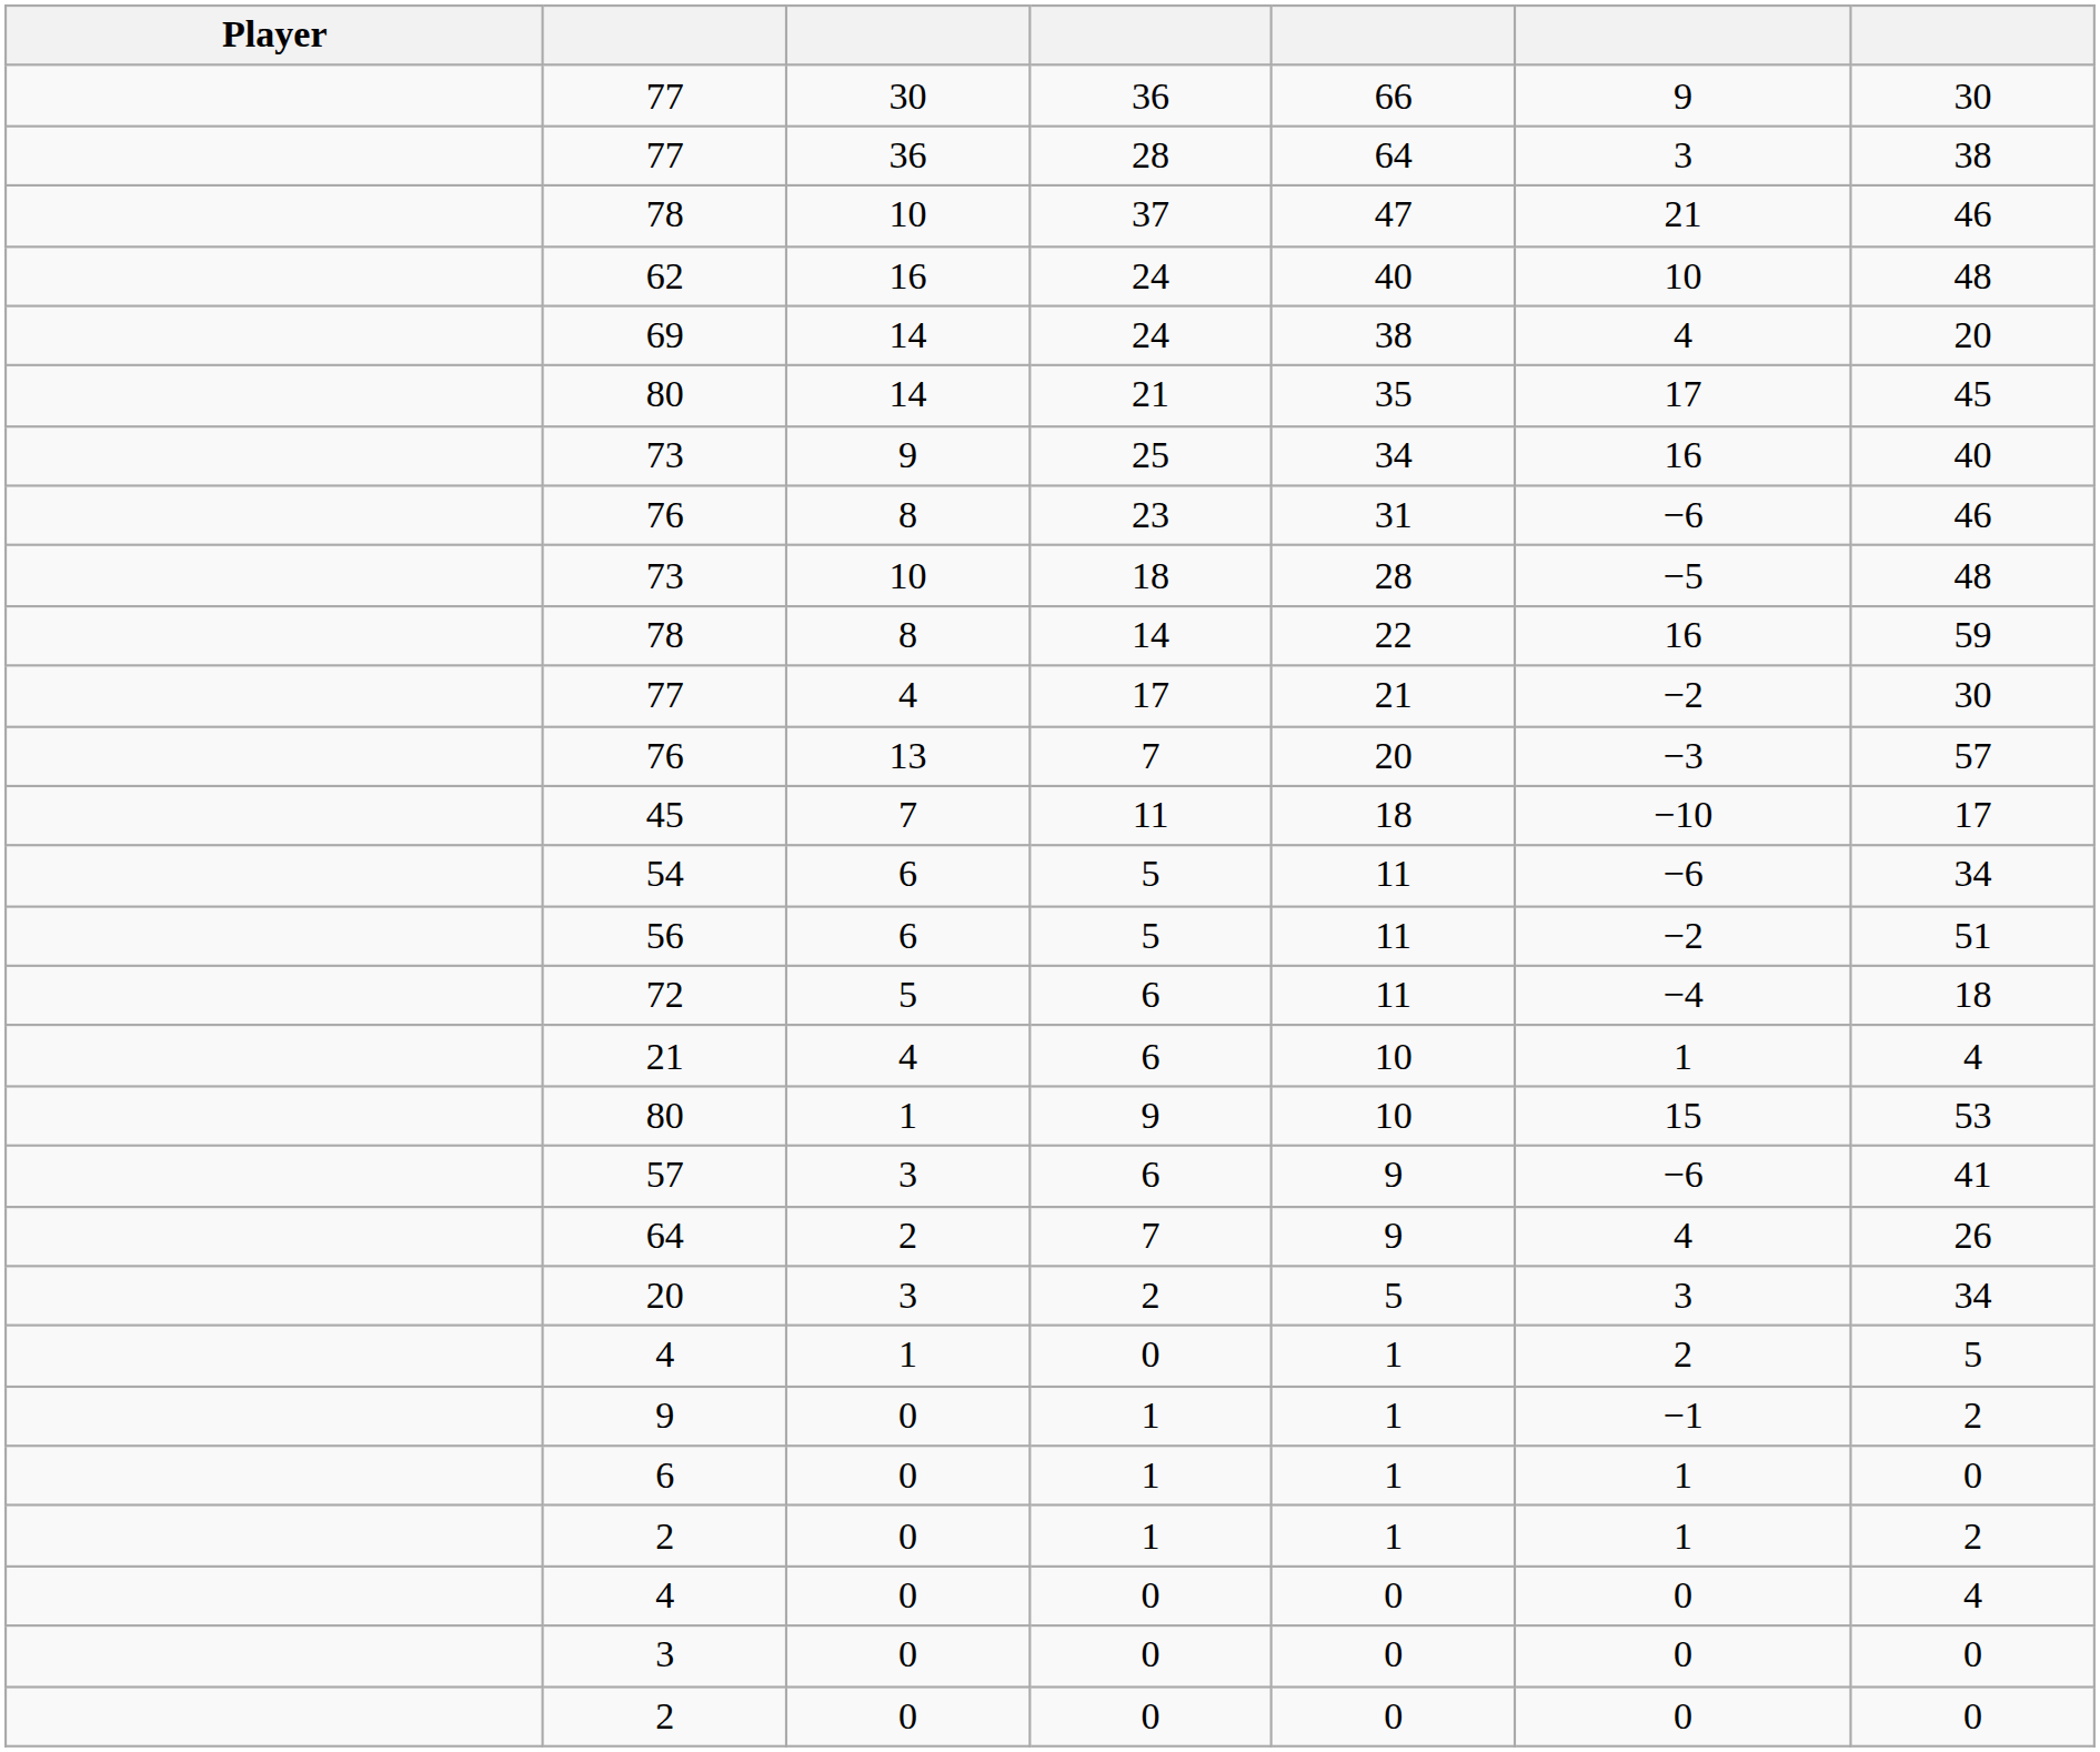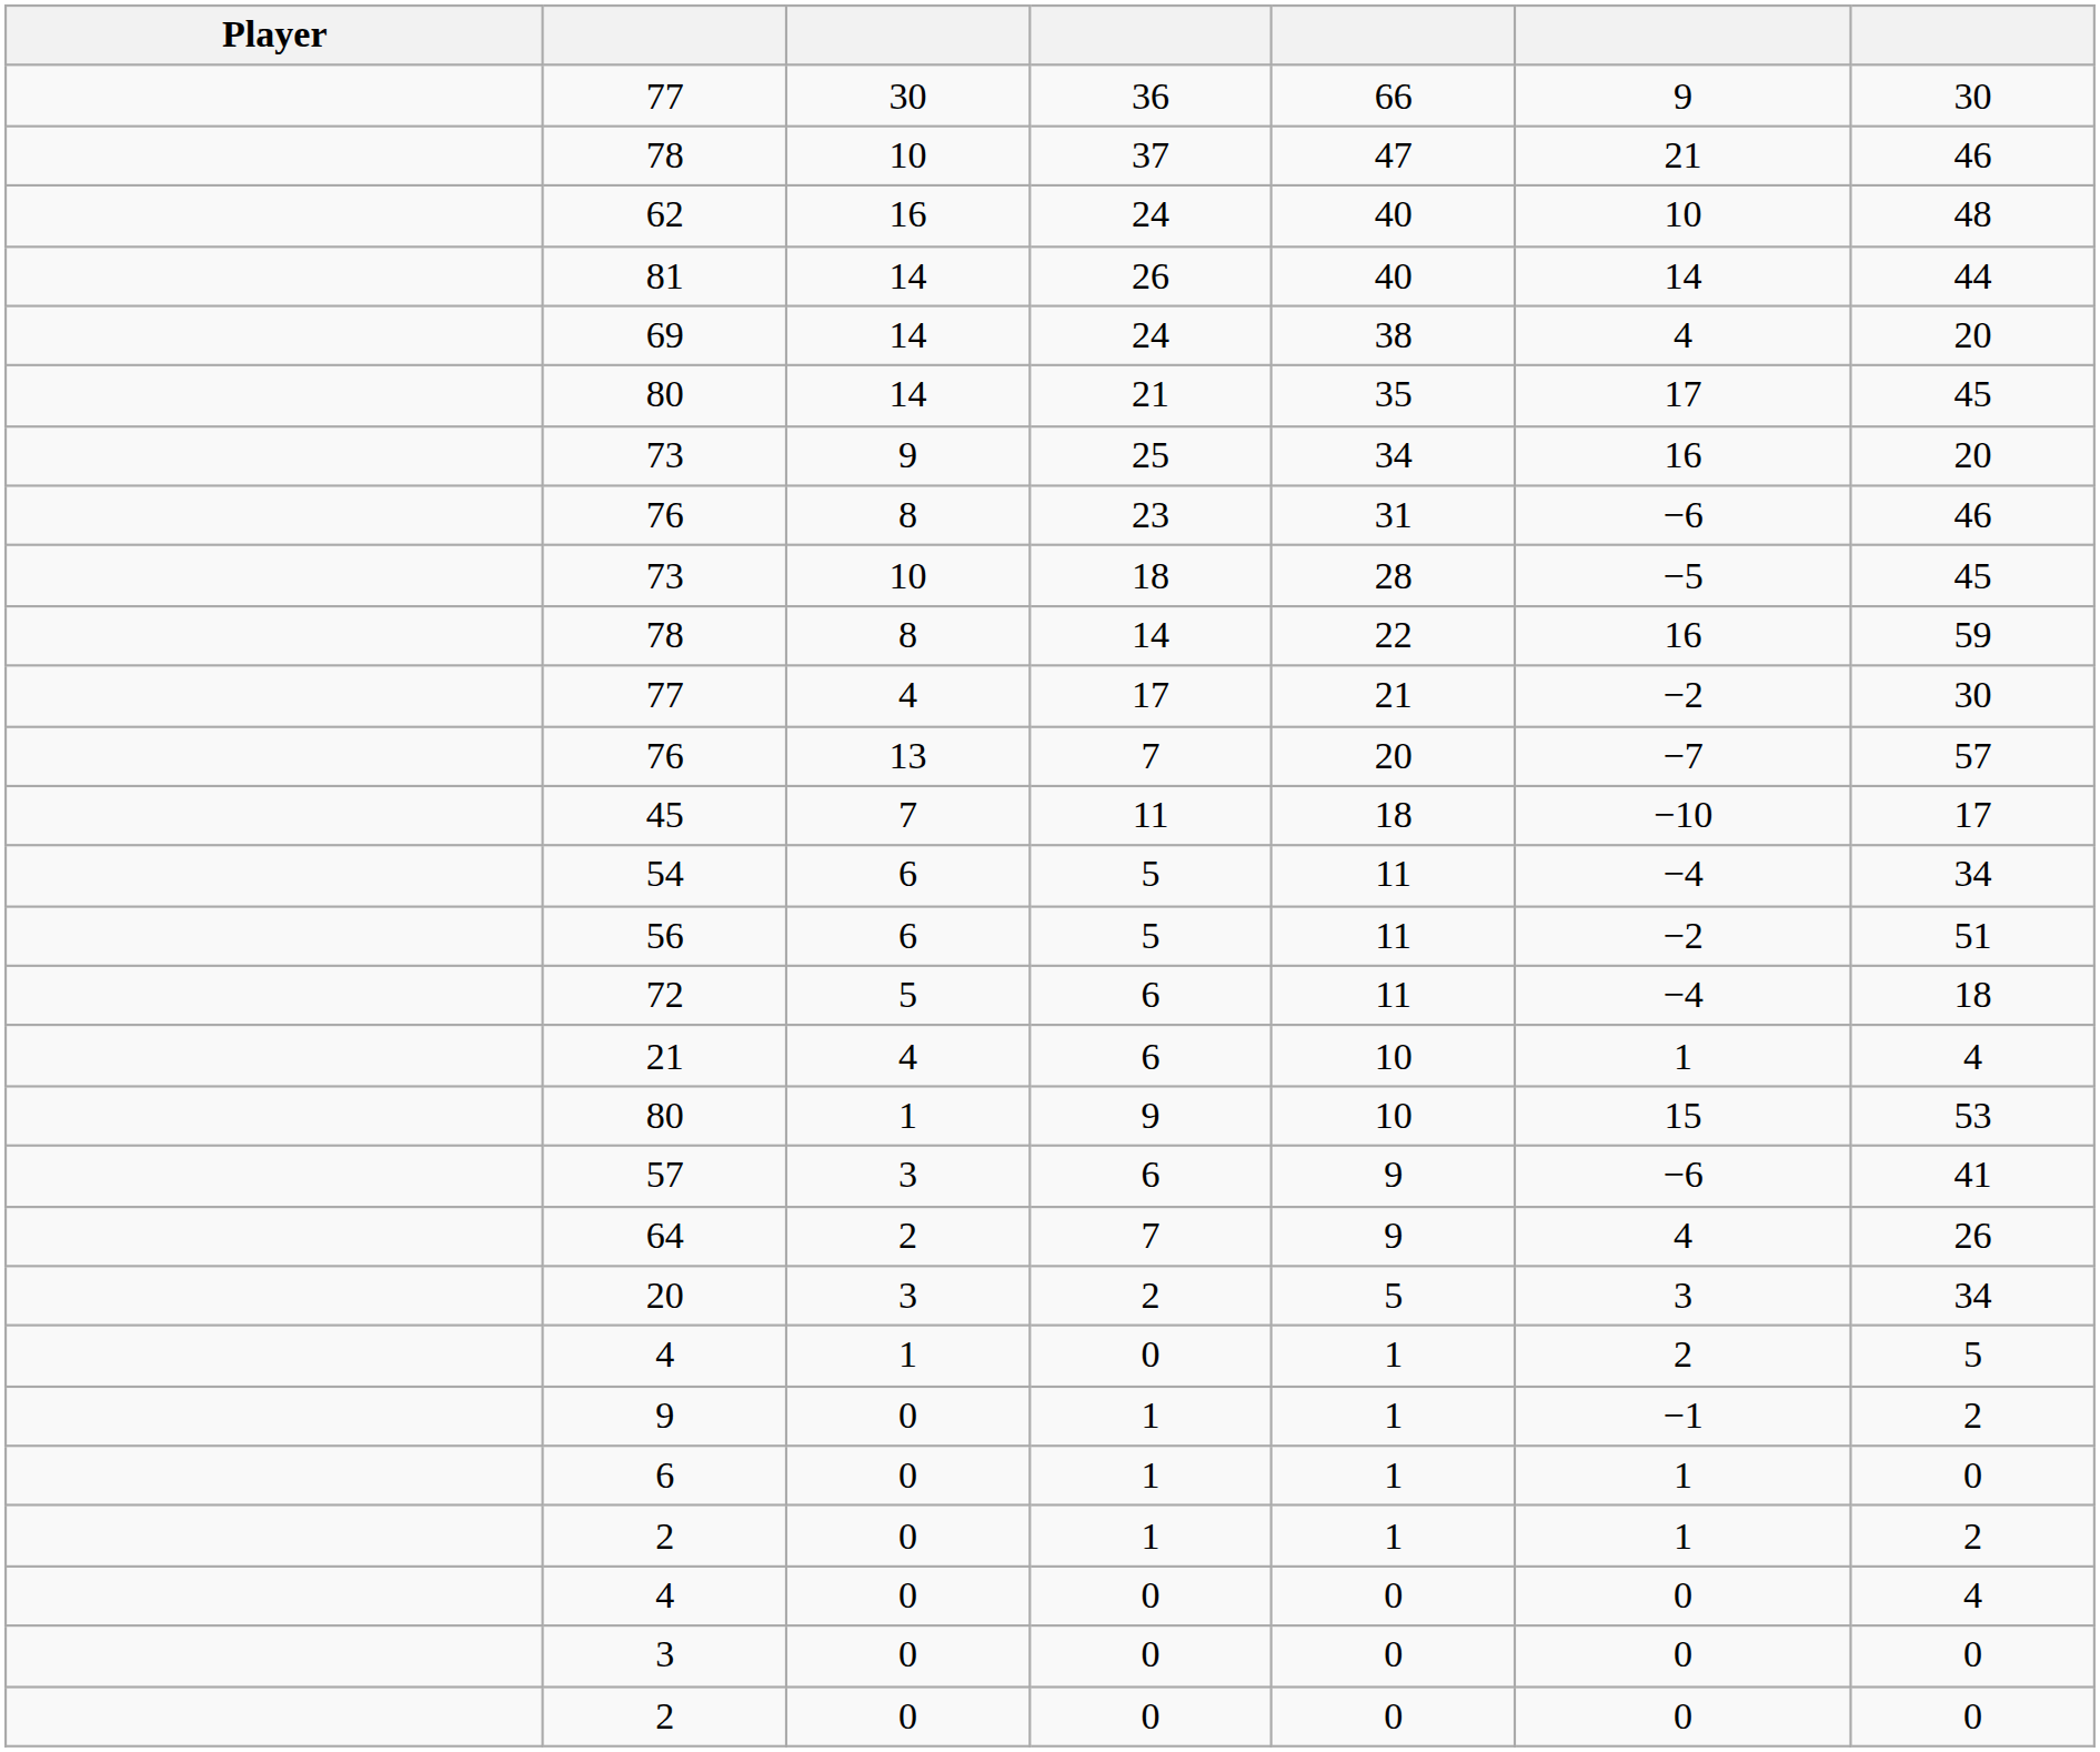- row: 77 | 36 | 28 | 64 | 3 | 38
+ row: 81 | 14 | 26 | 40 | 14 | 44
73 / 25 | column 7: 40 -> 20
73 / 18 | column 7: 48 -> 45
76 / 7 | column 6: −3 -> −7
54 | column 6: −6 -> −4
